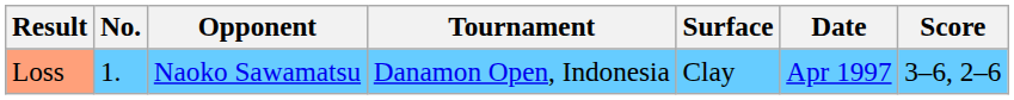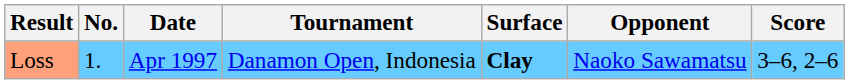columns swapped: Date <-> Opponent
Loss | Surface: normal -> bold
